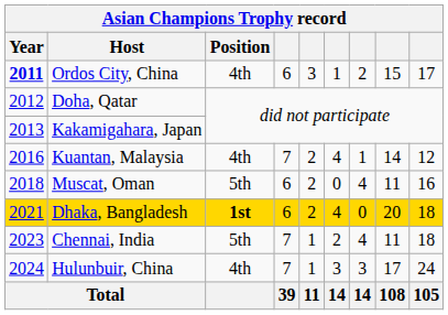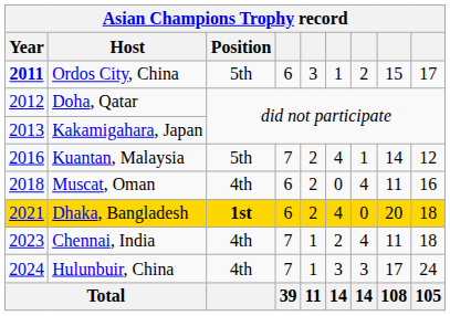Ordos City, China | Position: 4th -> 5th
Kuantan, Malaysia | Position: 4th -> 5th
Muscat, Oman | Position: 5th -> 4th
Chennai, India | Position: 5th -> 4th
